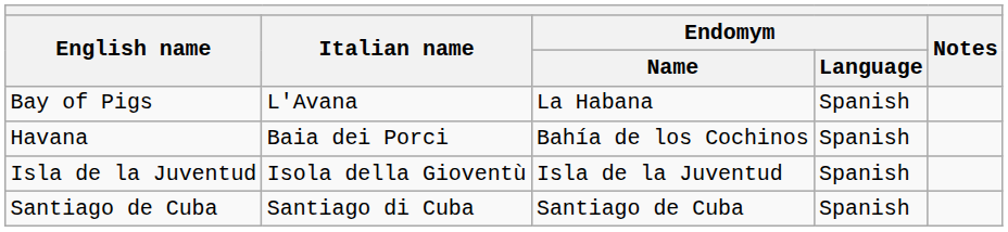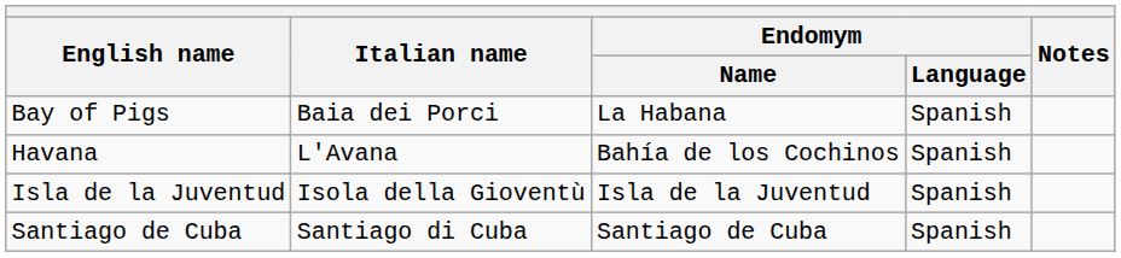Bay of Pigs | Italian name: L'Avana -> Baia dei Porci
Havana | Italian name: Baia dei Porci -> L'Avana
